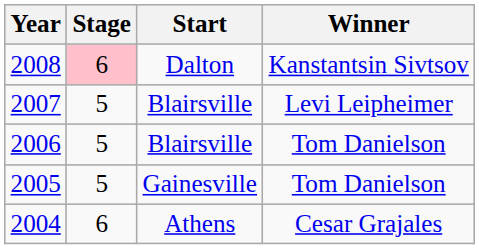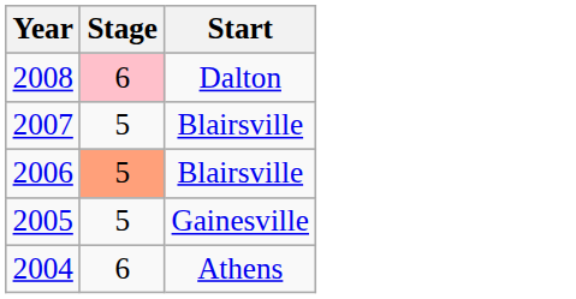- column: Winner | Kanstantsin Sivtsov | Levi Leipheimer | Tom Danielson | Tom Danielson | Cesar Grajales
2006 | Stage: no background -> lightsalmon background
